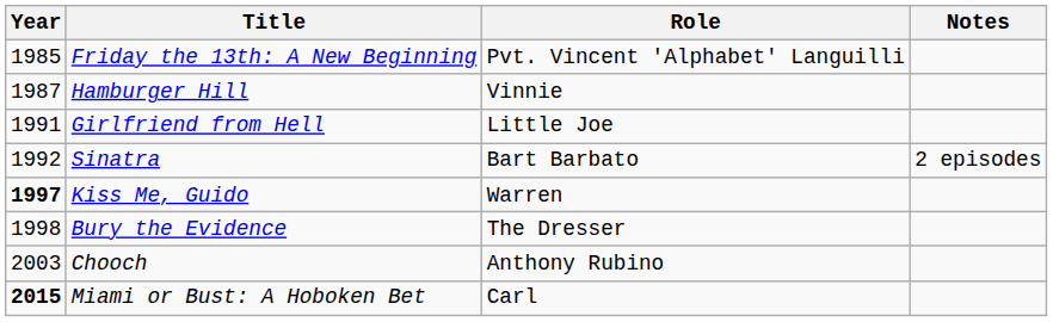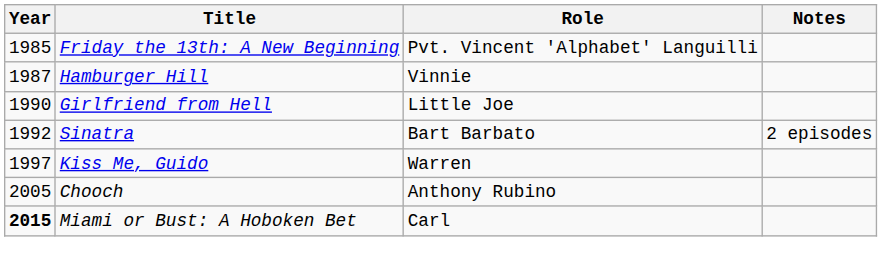Girlfriend from Hell | Year: 1991 -> 1990
Kiss Me, Guido | Year: bold -> normal
- row: 1998 | Bury the Evidence | The Dresser
Chooch | Year: 2003 -> 2005
